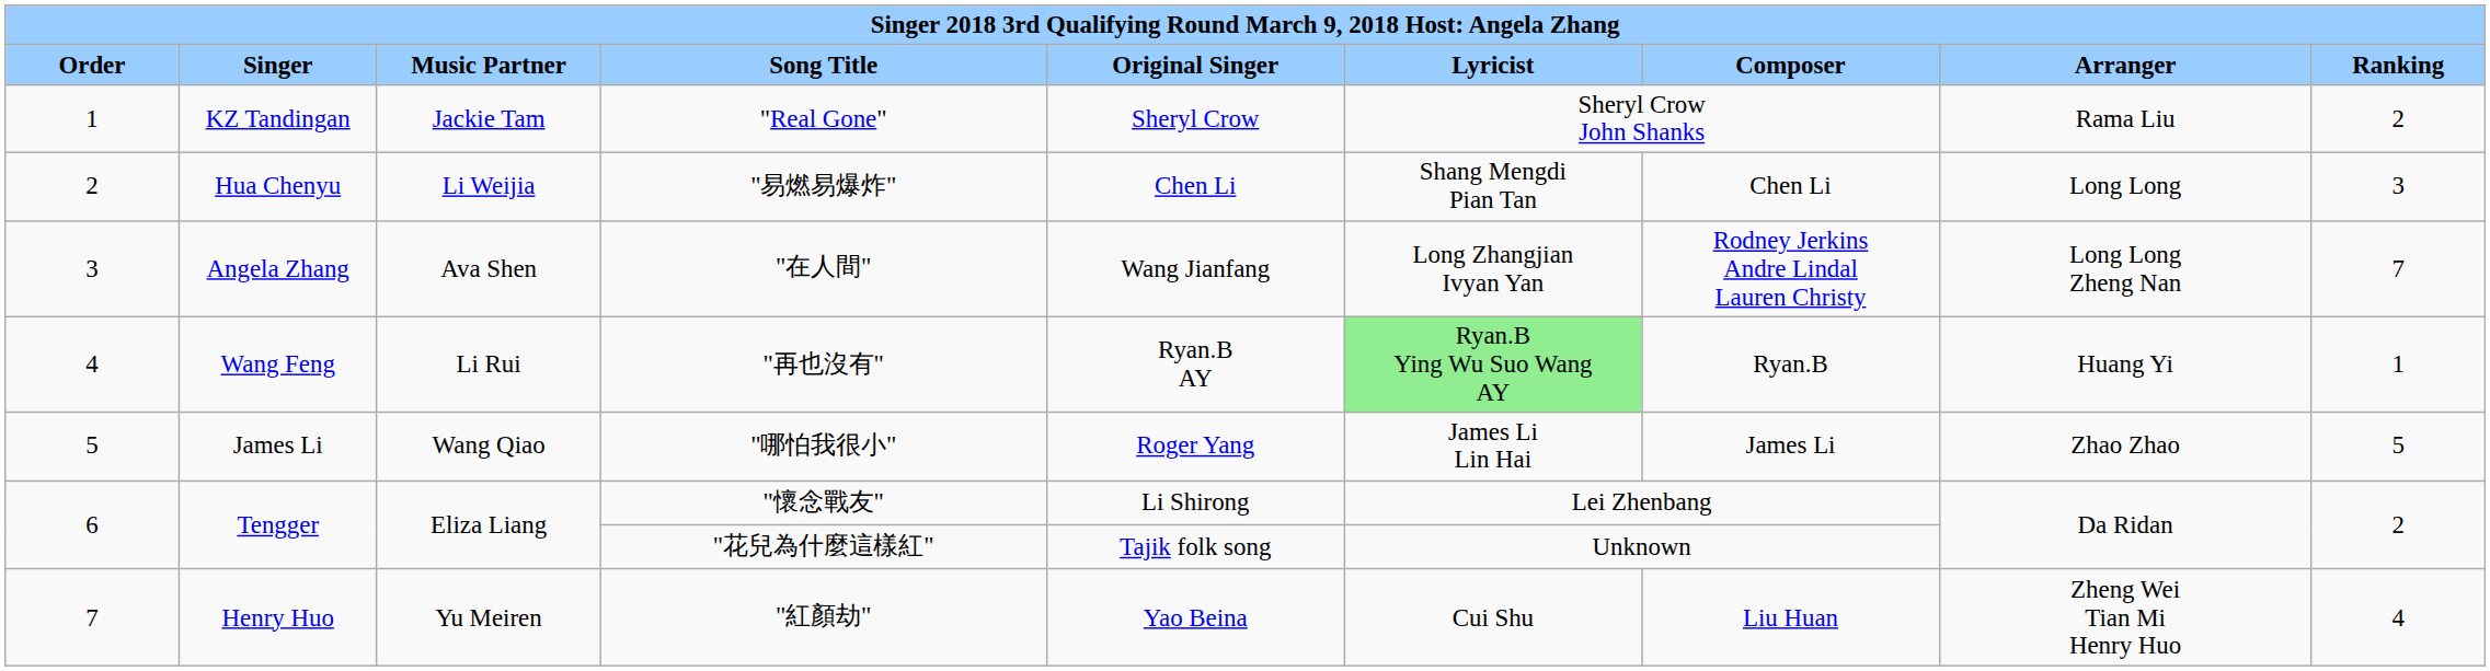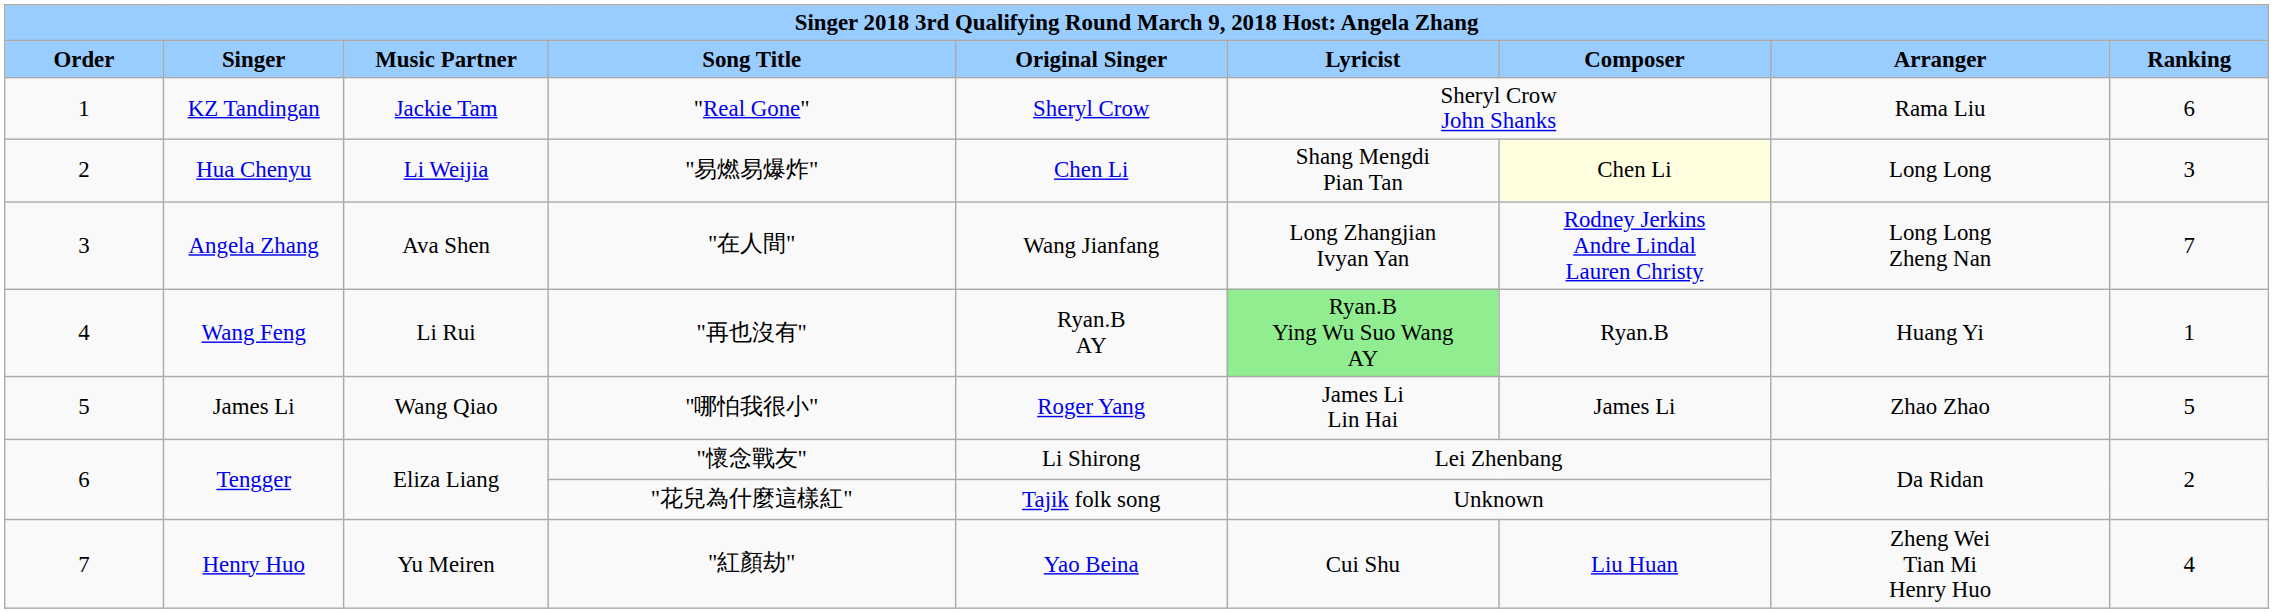"Real Gone" | column 9: 2 -> 6
"易燃易爆炸" | column 7: no background -> lightyellow background
